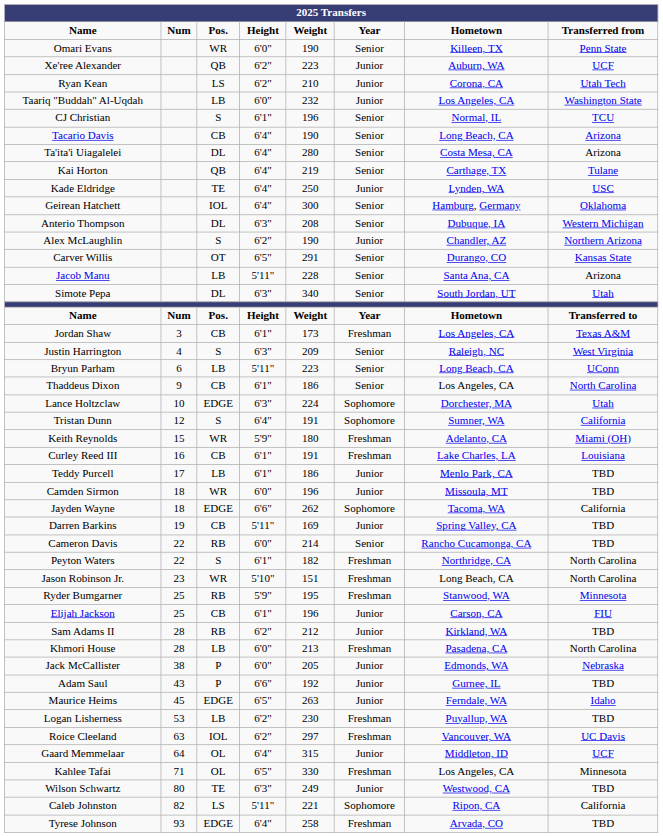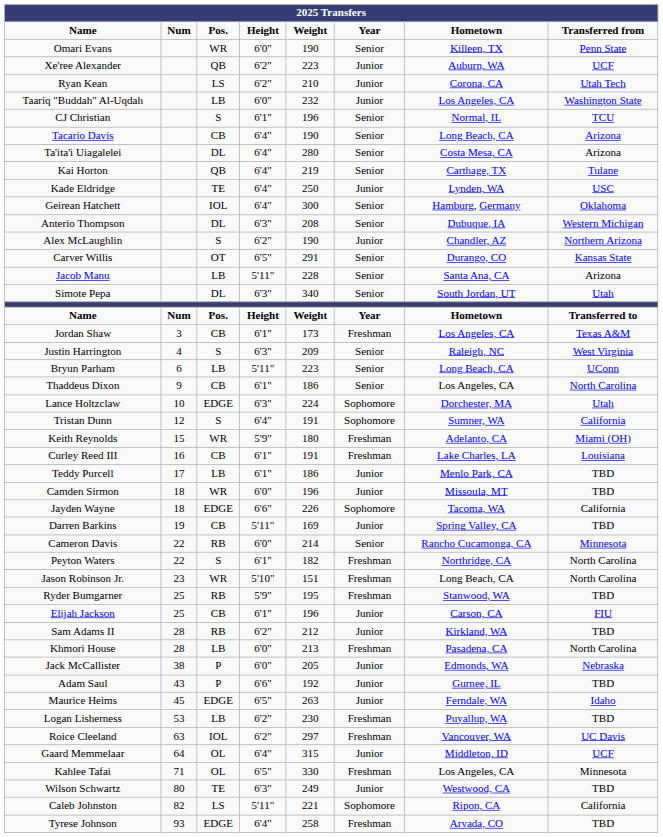Jayden Wayne | column 5: 262 -> 226
Cameron Davis | column 8: TBD -> Minnesota
Ryder Bumgarner | column 8: Minnesota -> TBD
